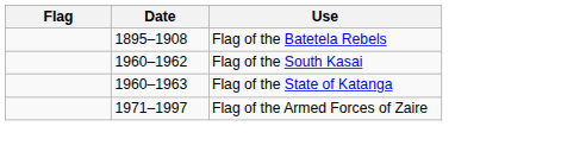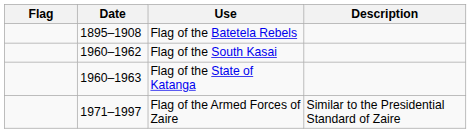+ column: Description | Similar to the Presidential Standard of Zaire
